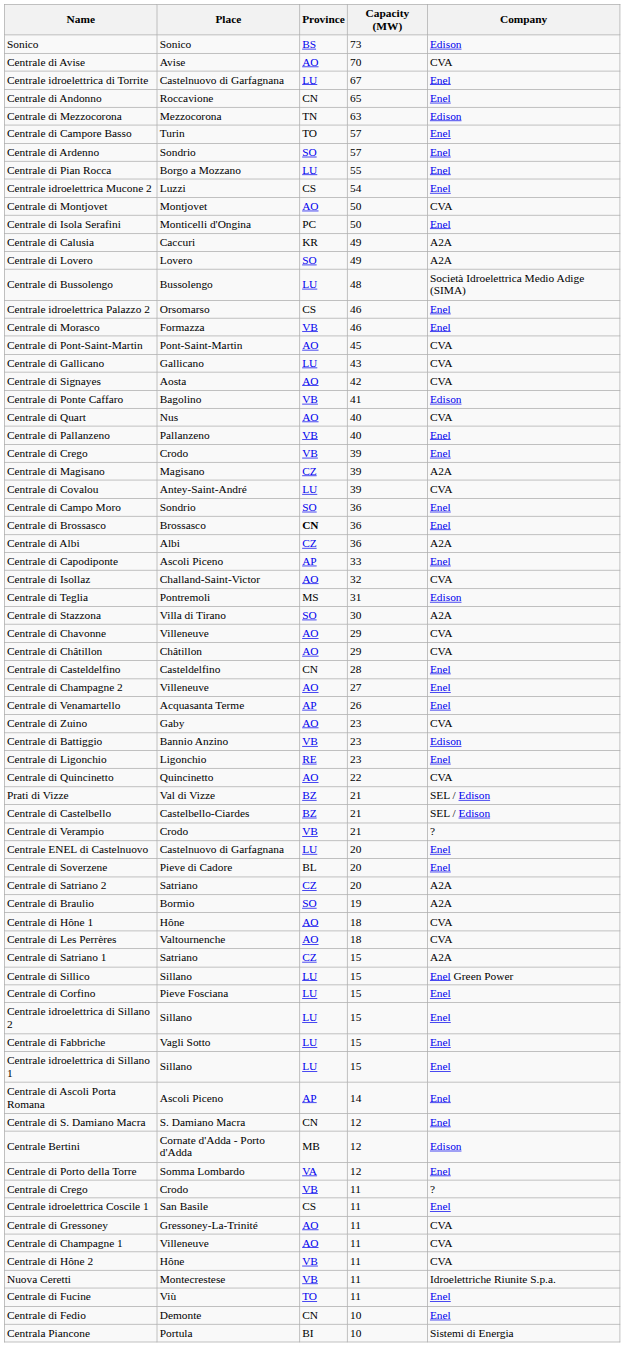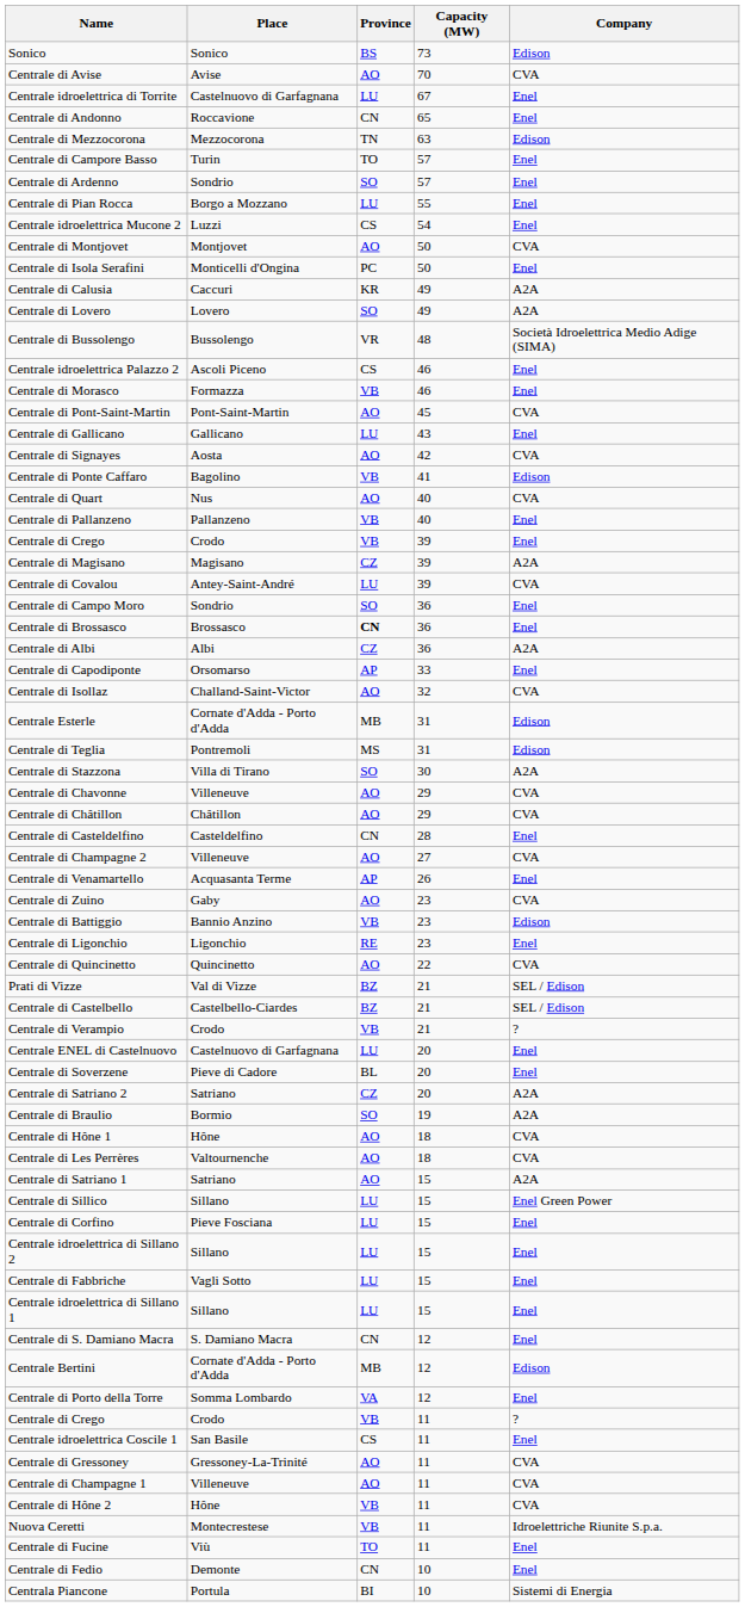Centrale di Bussolengo | Province: LU -> VR
Centrale idroelettrica Palazzo 2 | Place: Orsomarso -> Ascoli Piceno
Centrale di Gallicano | Company: CVA -> Enel
Centrale di Capodiponte | Place: Ascoli Piceno -> Orsomarso
+ row: Centrale Esterle | Cornate d'Adda - Porto d'Adda | MB | 31 | Edison
Centrale di Champagne 2 | Company: Enel -> CVA
Centrale di Satriano 1 | Province: CZ -> AO
- row: Centrale di Ascoli Porta Romana | Ascoli Piceno | AP | 14 | Enel
